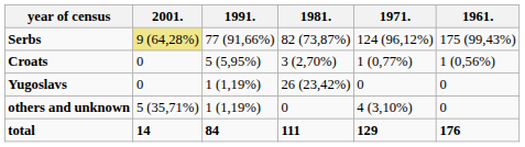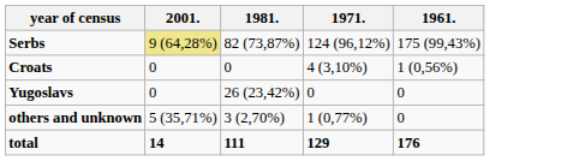- column: 1991. | 77 (91,66%) | 5 (5,95%) | 1 (1,19%) | 1 (1,19%) | 84
Croats | 1981.: 3 (2,70%) -> 0
Croats | 1971.: 1 (0,77%) -> 4 (3,10%)
others and unknown | 1981.: 0 -> 3 (2,70%)
others and unknown | 1971.: 4 (3,10%) -> 1 (0,77%)
